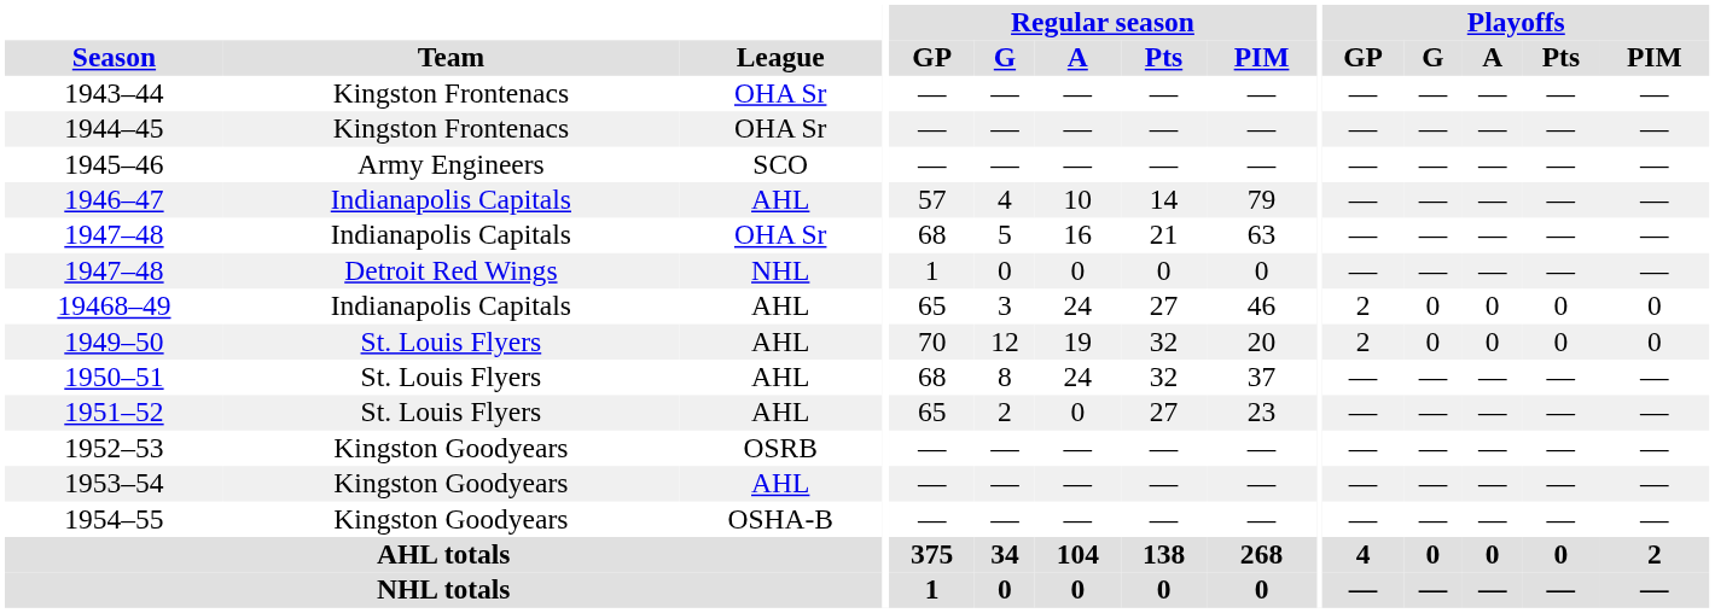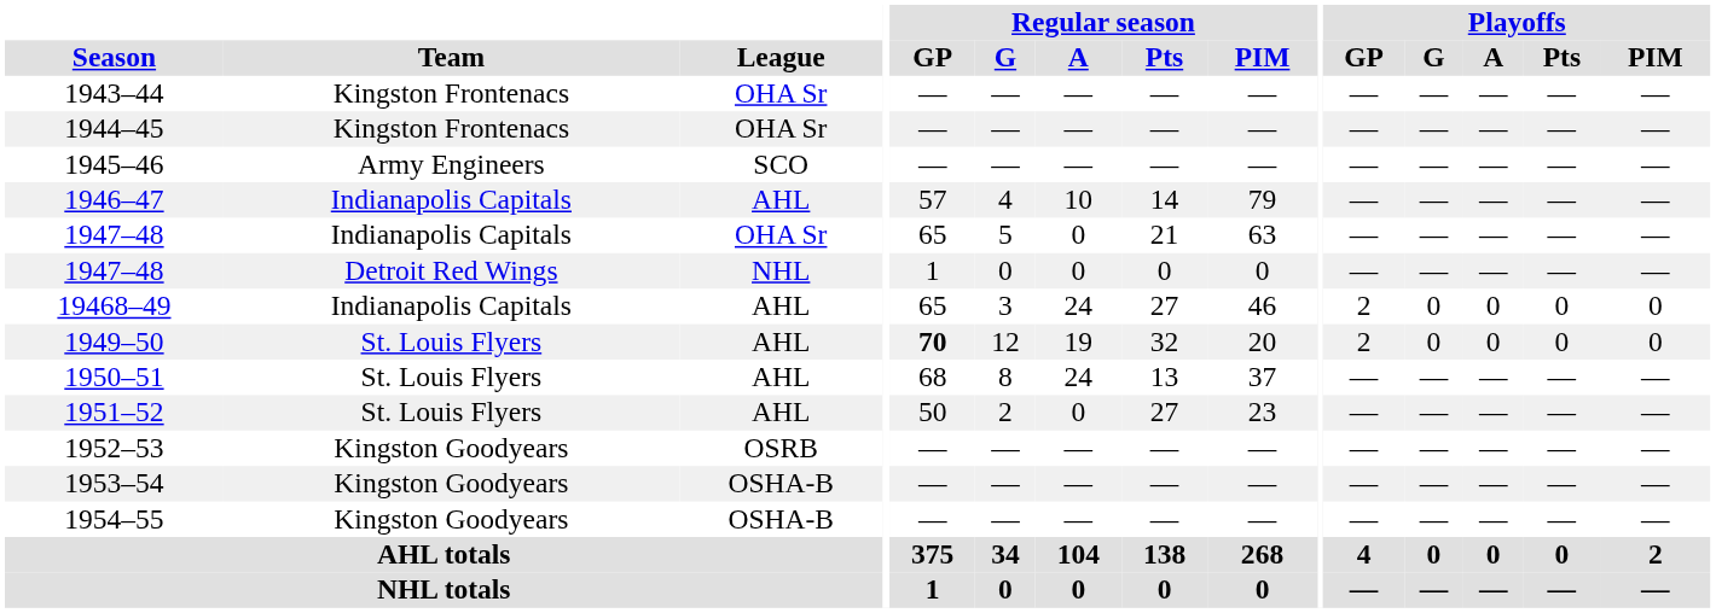1947–48 / Indianapolis Capitals | Regular season / GP: 68 -> 65
1947–48 / Indianapolis Capitals | Regular season / A: 16 -> 0
1949–50 | Regular season / GP: normal -> bold
1950–51 | Regular season / Pts: 32 -> 13
1951–52 | Regular season / GP: 65 -> 50
1953–54 | League: AHL -> OSHA-B
